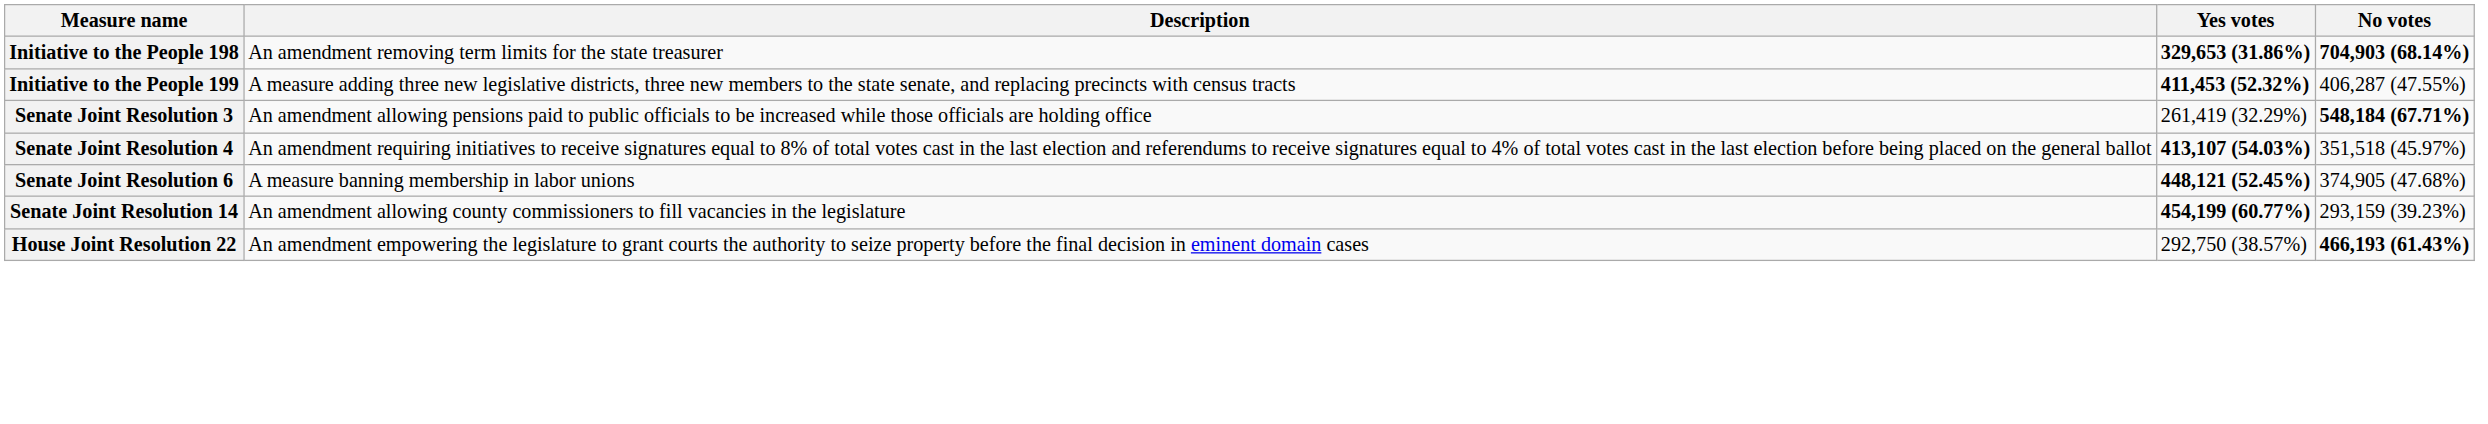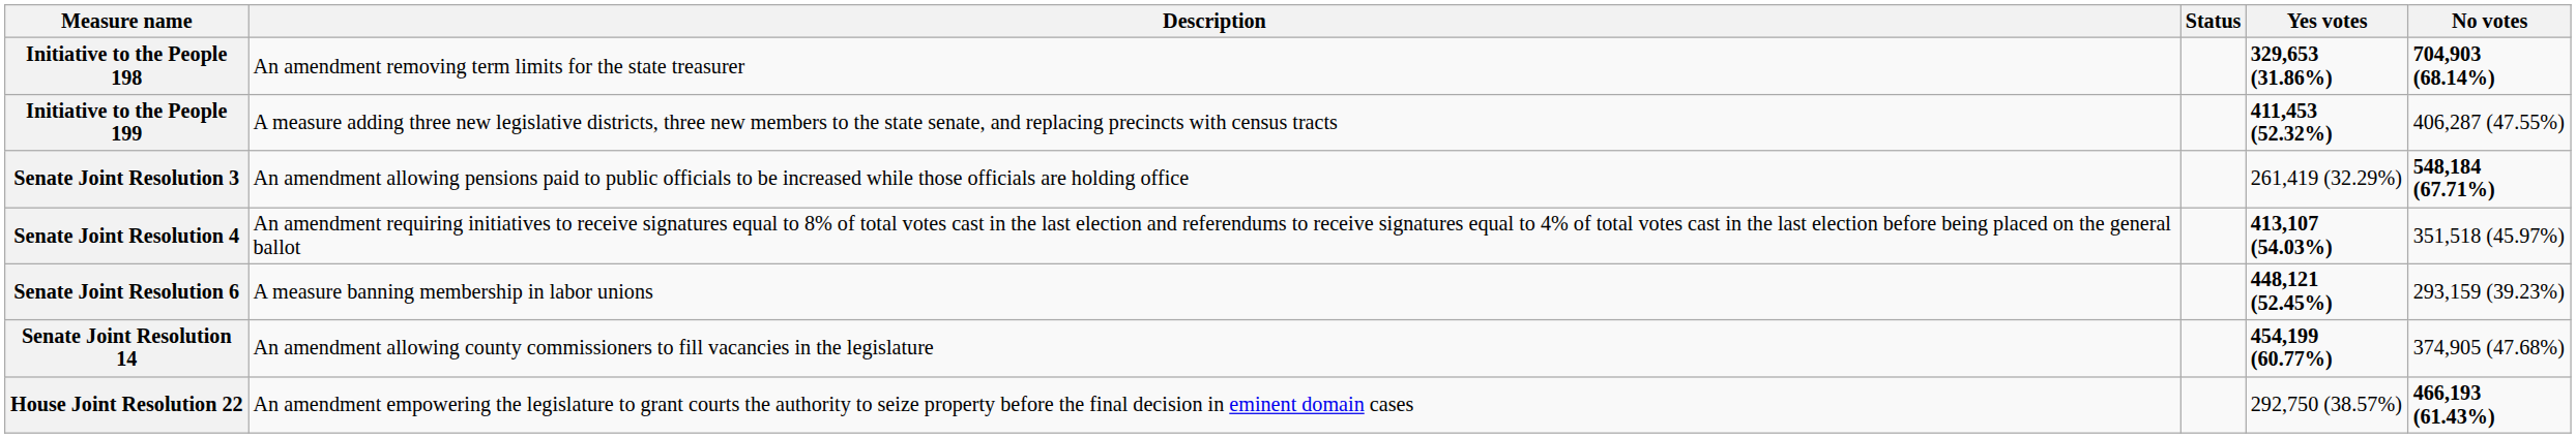+ column: Status
Senate Joint Resolution 6 | No votes: 374,905 (47.68%) -> 293,159 (39.23%)
Senate Joint Resolution 14 | No votes: 293,159 (39.23%) -> 374,905 (47.68%)
